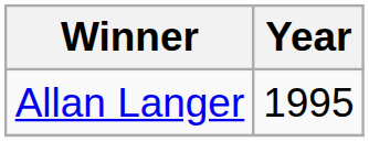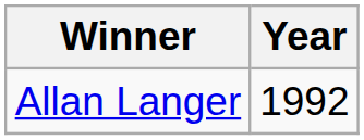Allan Langer | Year: 1995 -> 1992
